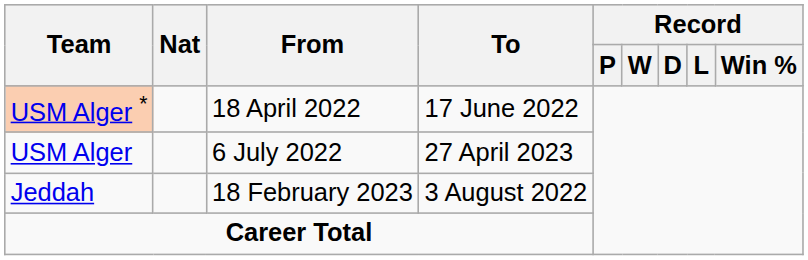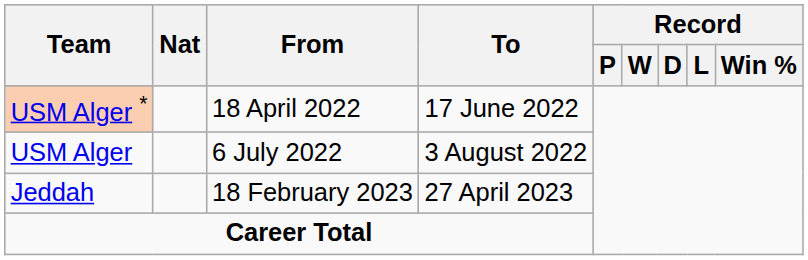USM Alger | To: 27 April 2023 -> 3 August 2022
Jeddah | To: 3 August 2022 -> 27 April 2023
